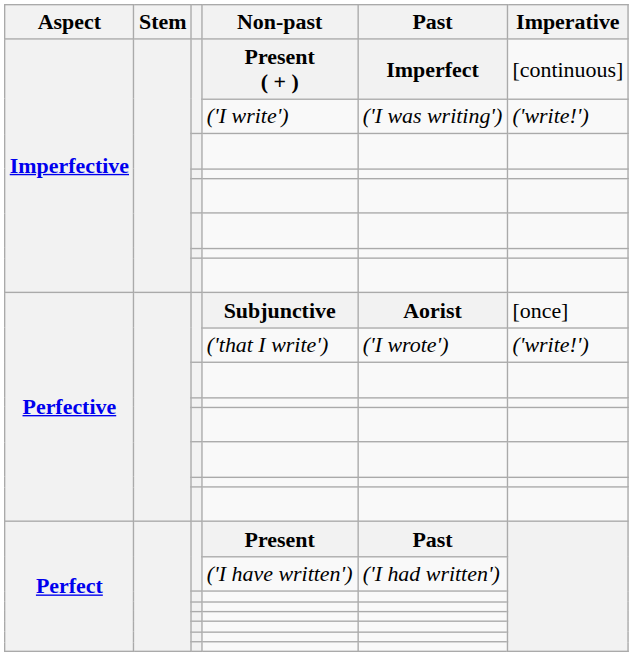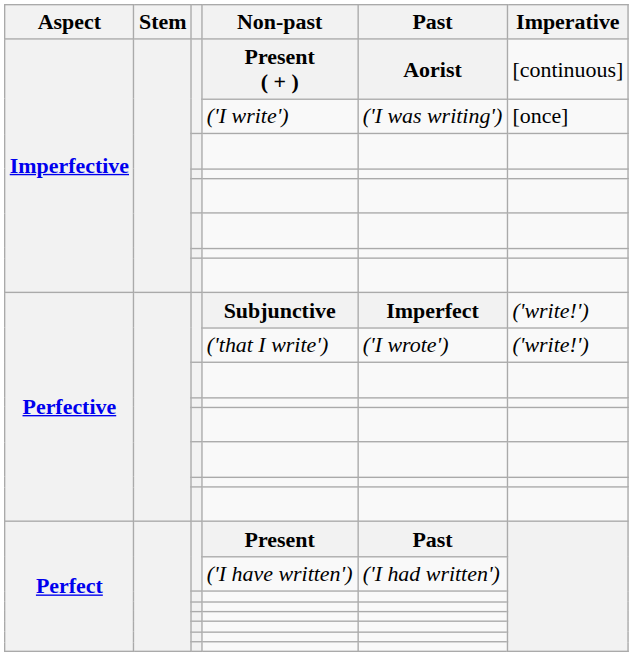Present ( + ) | Past: Imperfect -> Aorist
('I write') | Imperative: ('write!') -> [once]
Subjunctive | Past: Aorist -> Imperfect
Subjunctive | Imperative: [once] -> ('write!')
